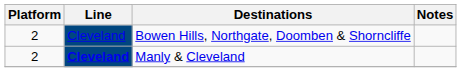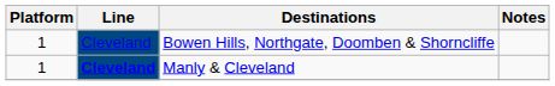Bowen Hills, Northgate, Doomben & Shorncliffe | Platform: 2 -> 1
Manly & Cleveland | Platform: 2 -> 1
